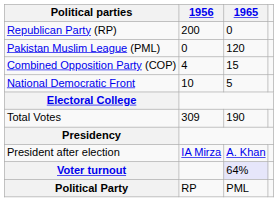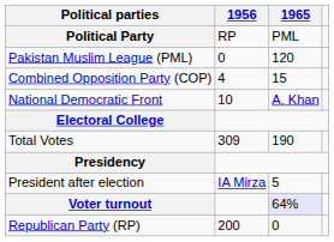rows swapped: Republican Party (RP) <-> Political Party
National Democratic Front | 1965: 5 -> A. Khan
President after election | 1965: A. Khan -> 5
